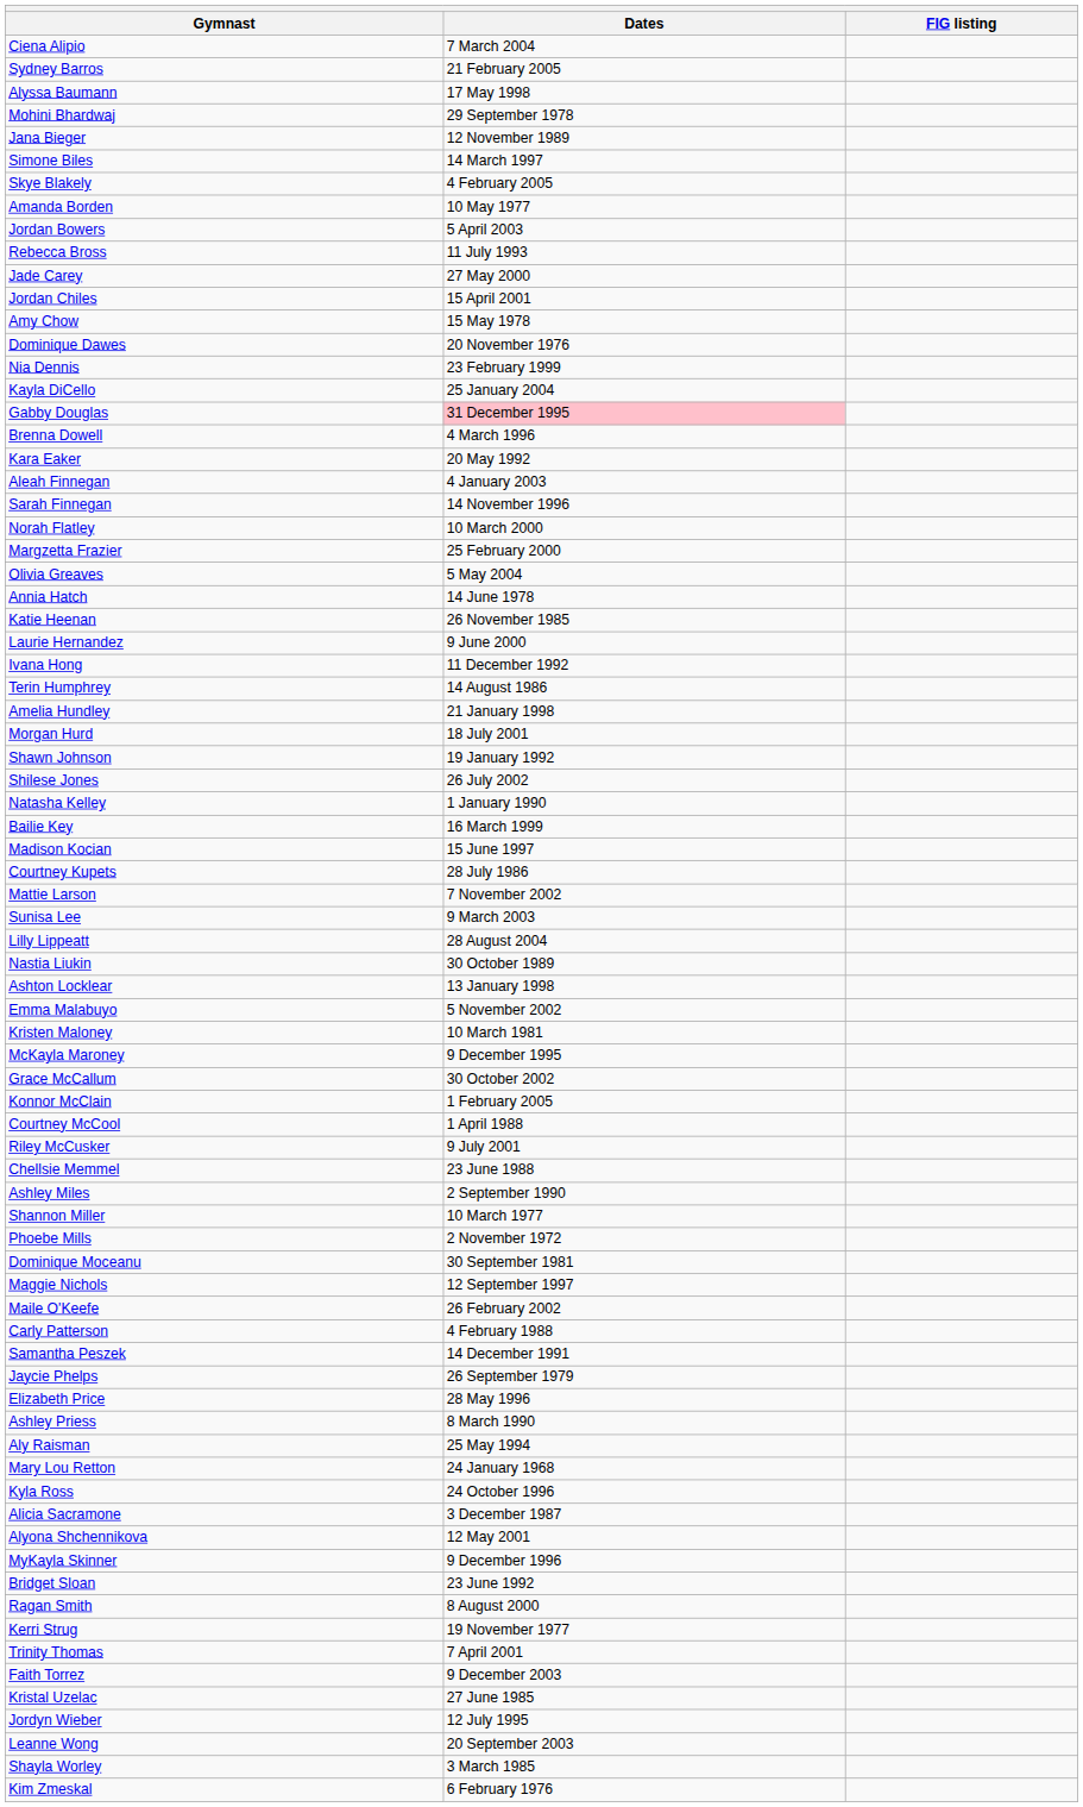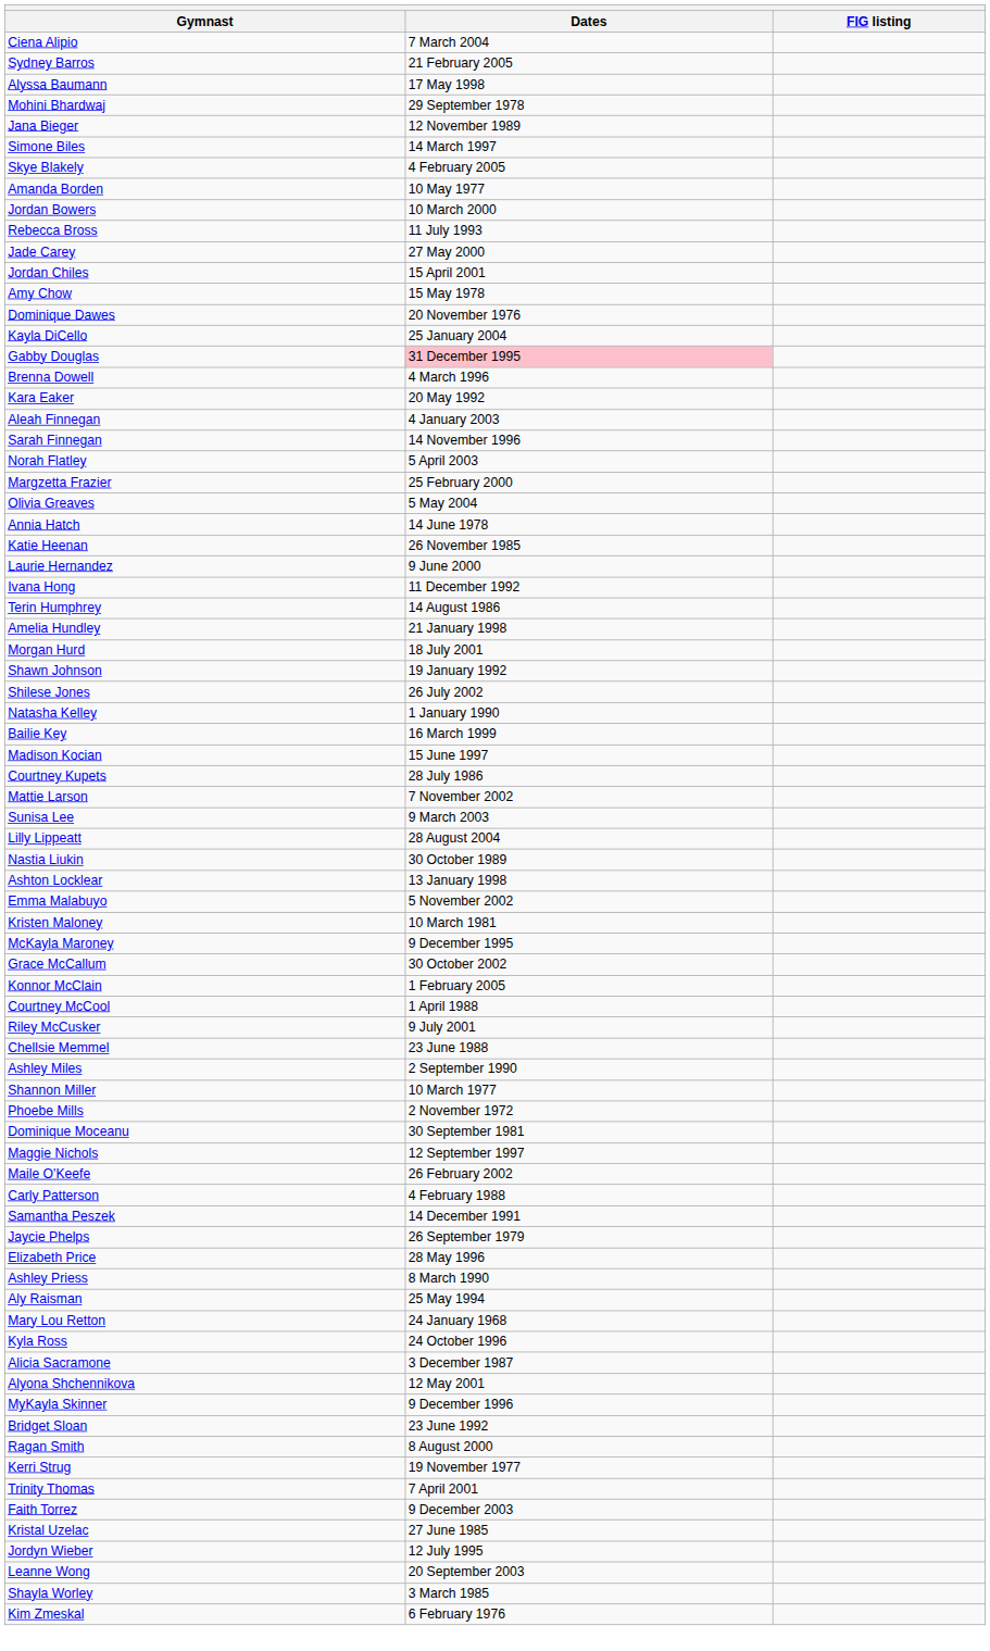Jordan Bowers | Dates: 5 April 2003 -> 10 March 2000
- row: Nia Dennis | 23 February 1999
Norah Flatley | Dates: 10 March 2000 -> 5 April 2003
